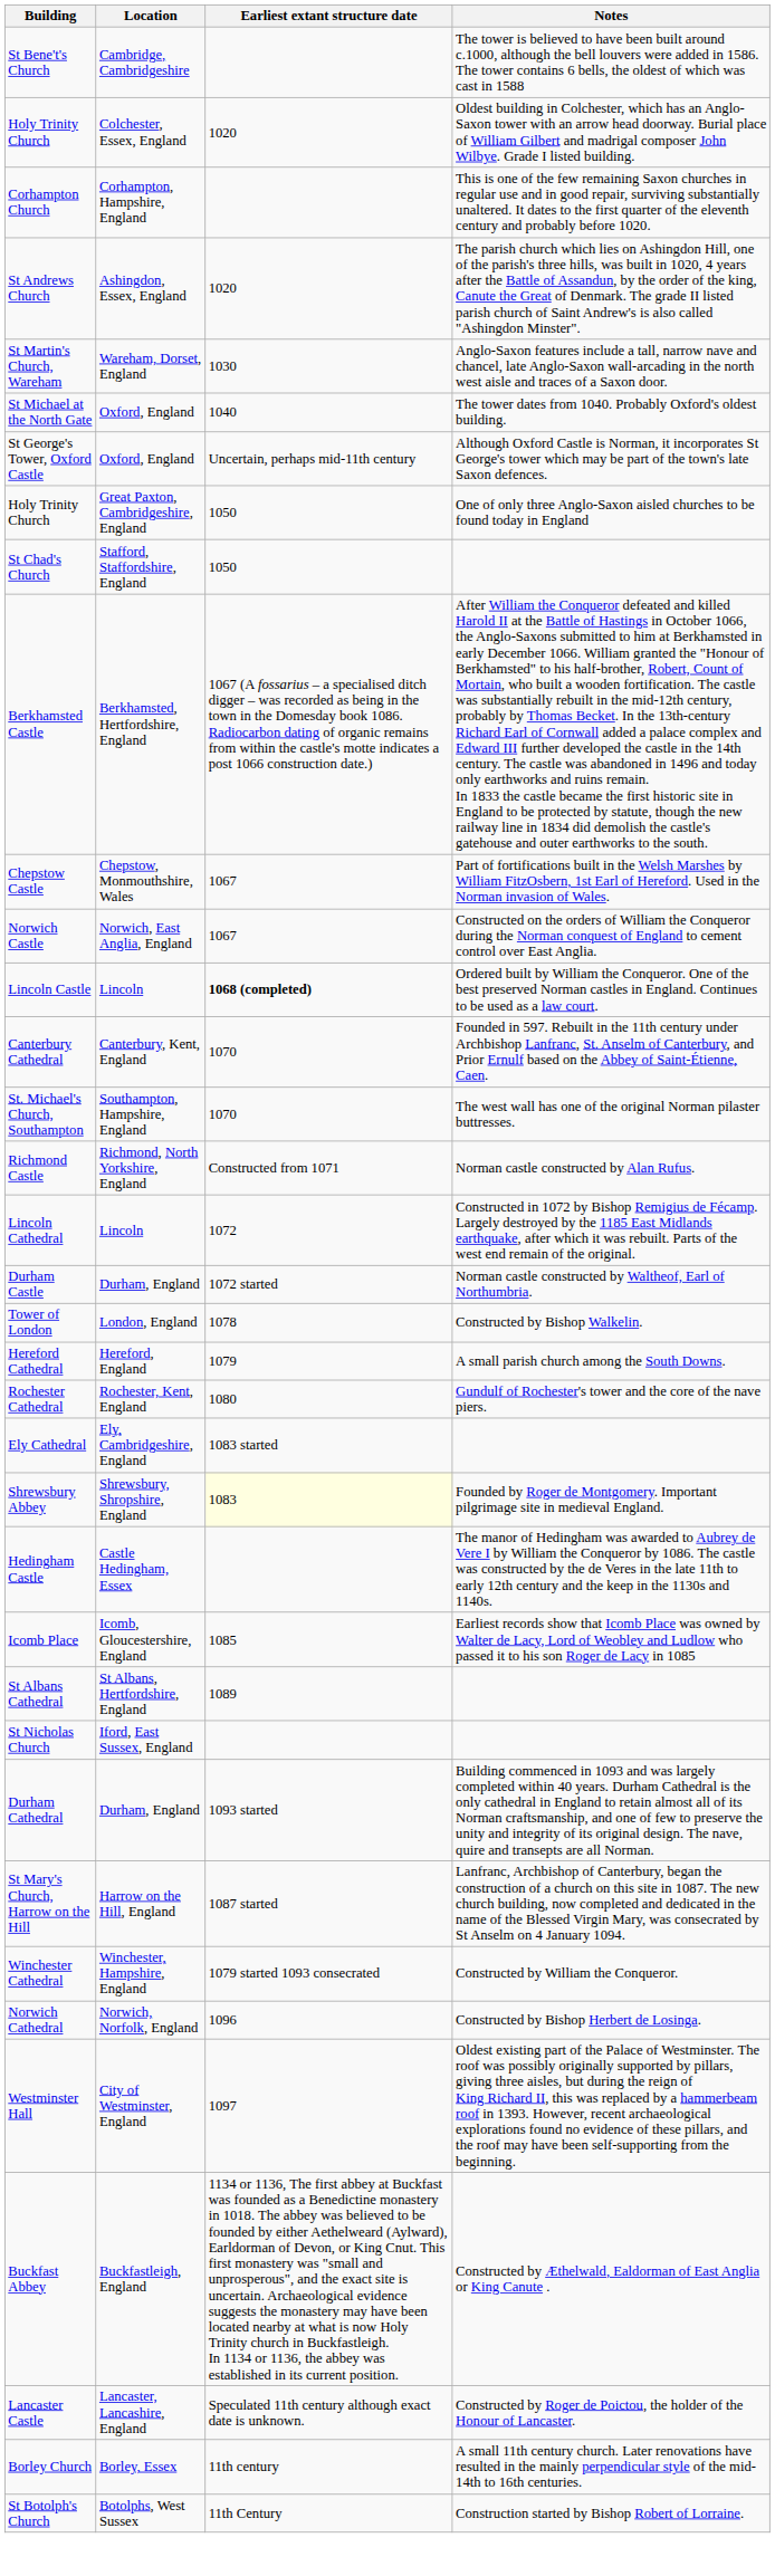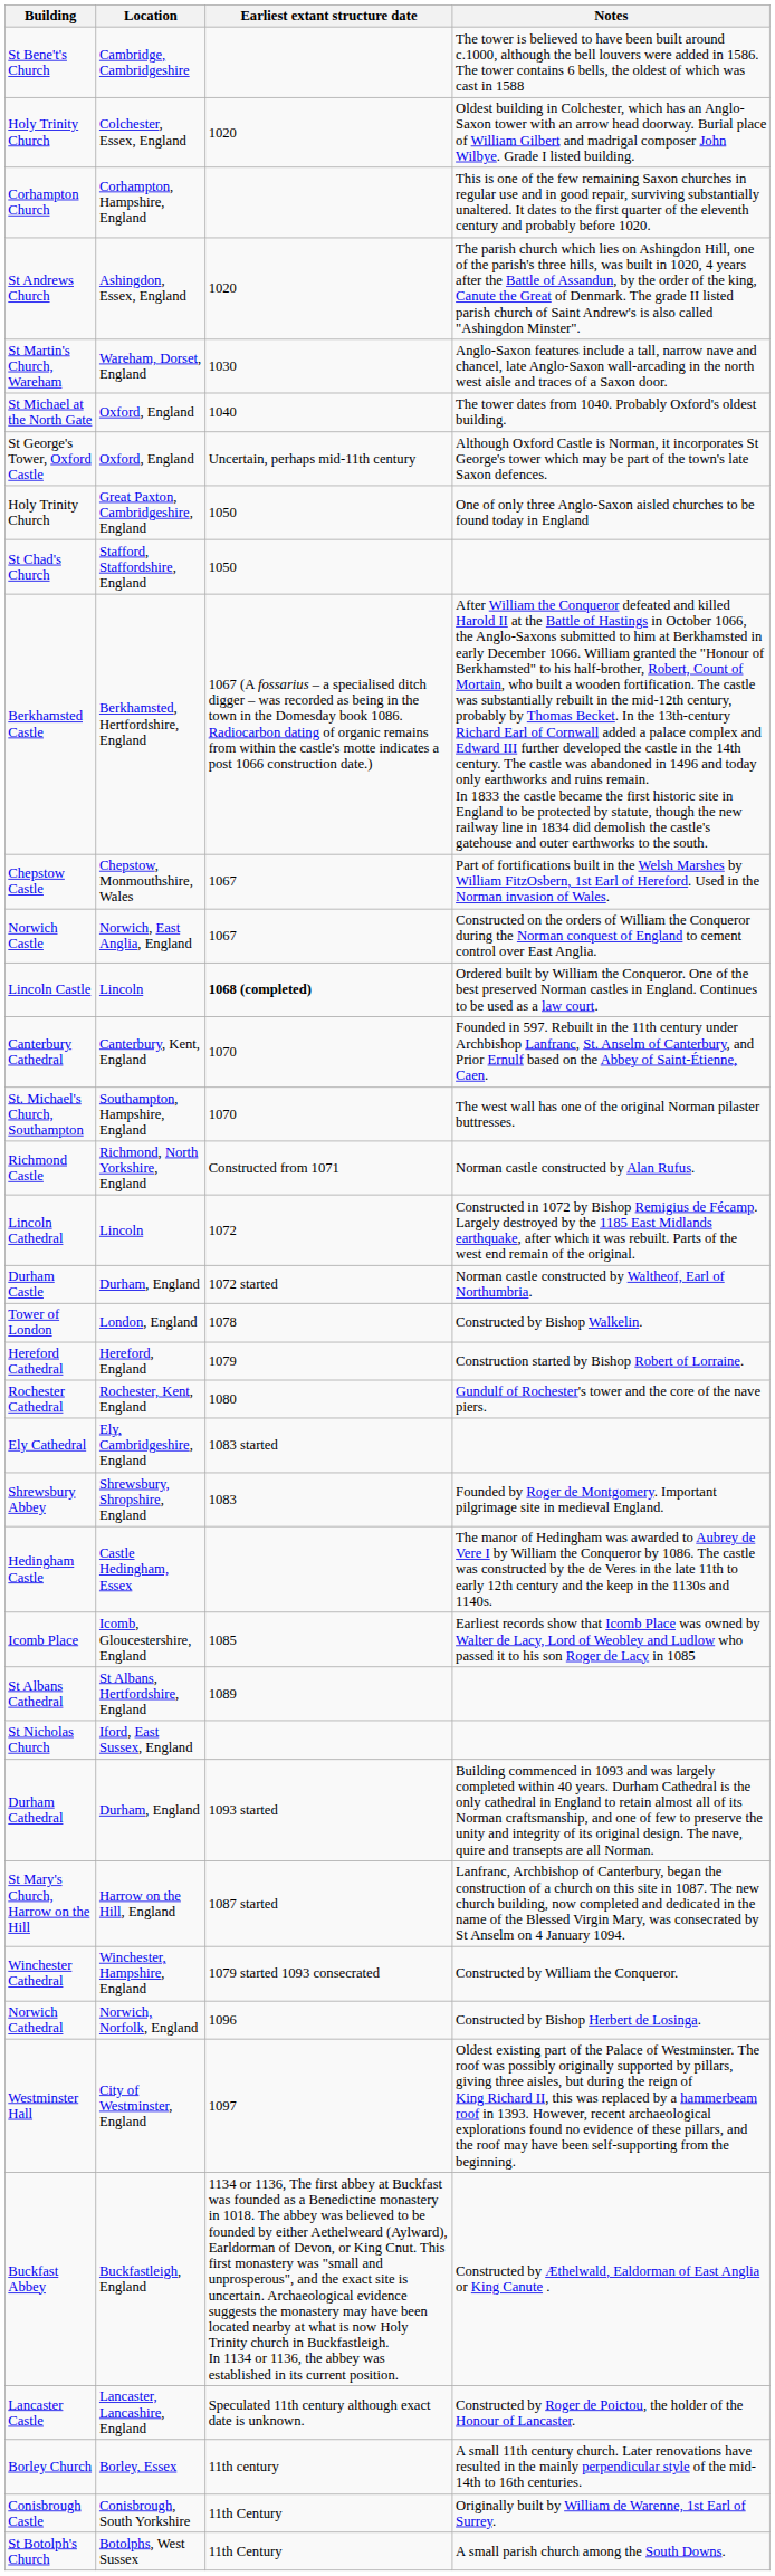Hereford Cathedral | Notes: A small parish church among the South Downs. -> Construction started by Bishop Robert of Lorraine.
Shrewsbury Abbey | Earliest extant structure date: lightyellow background -> no background
+ row: Conisbrough Castle | Conisbrough, South Yorkshire | 11th Century | Originally built by William de Warenne, 1st Earl of Surrey.
St Botolph's Church | Notes: Construction started by Bishop Robert of Lorraine. -> A small parish church among the South Downs.
